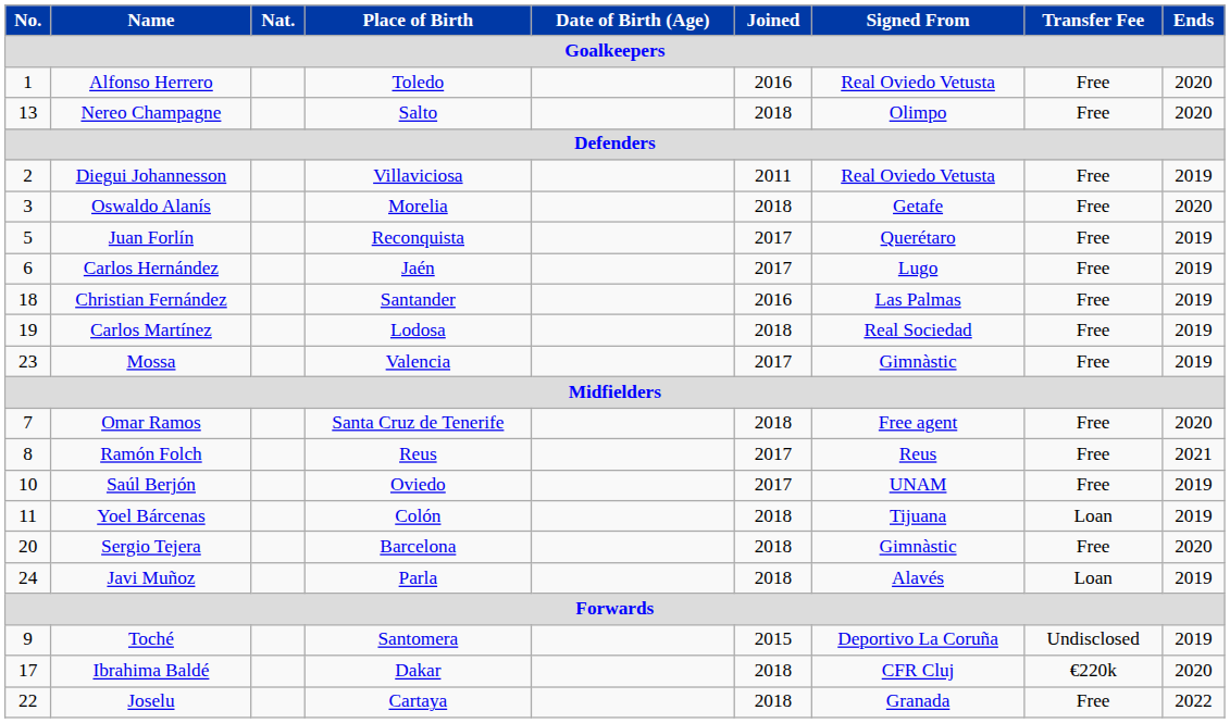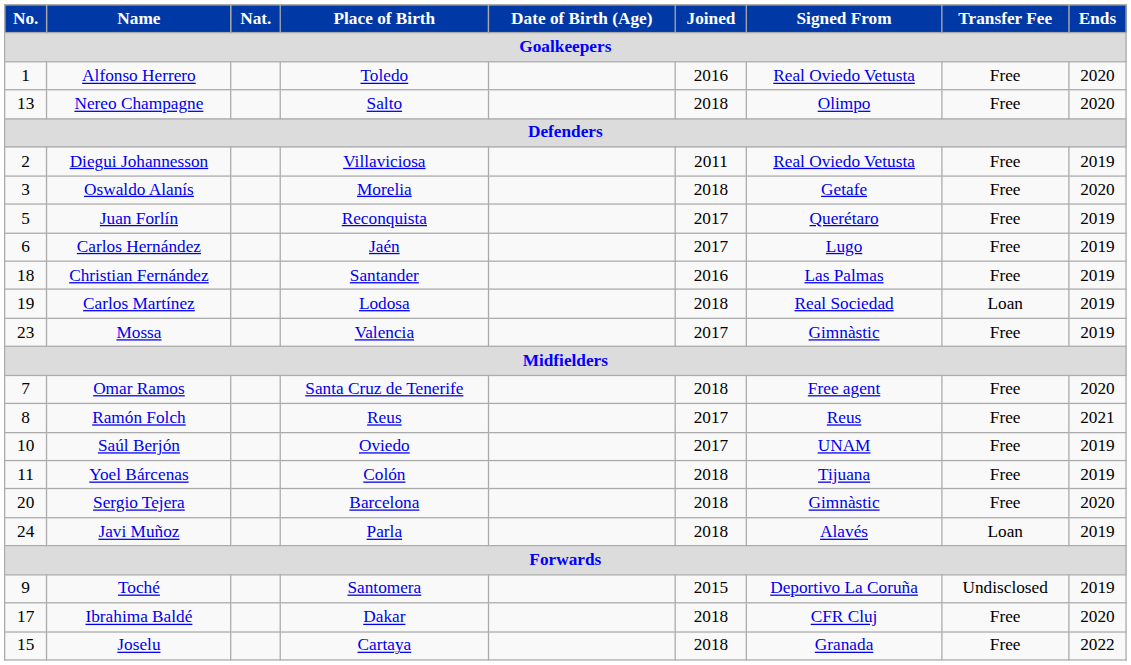Carlos Martínez | Transfer Fee: Free -> Loan
Yoel Bárcenas | Transfer Fee: Loan -> Free
Ibrahima Baldé | Transfer Fee: €220k -> Free
Joselu | No.: 22 -> 15
